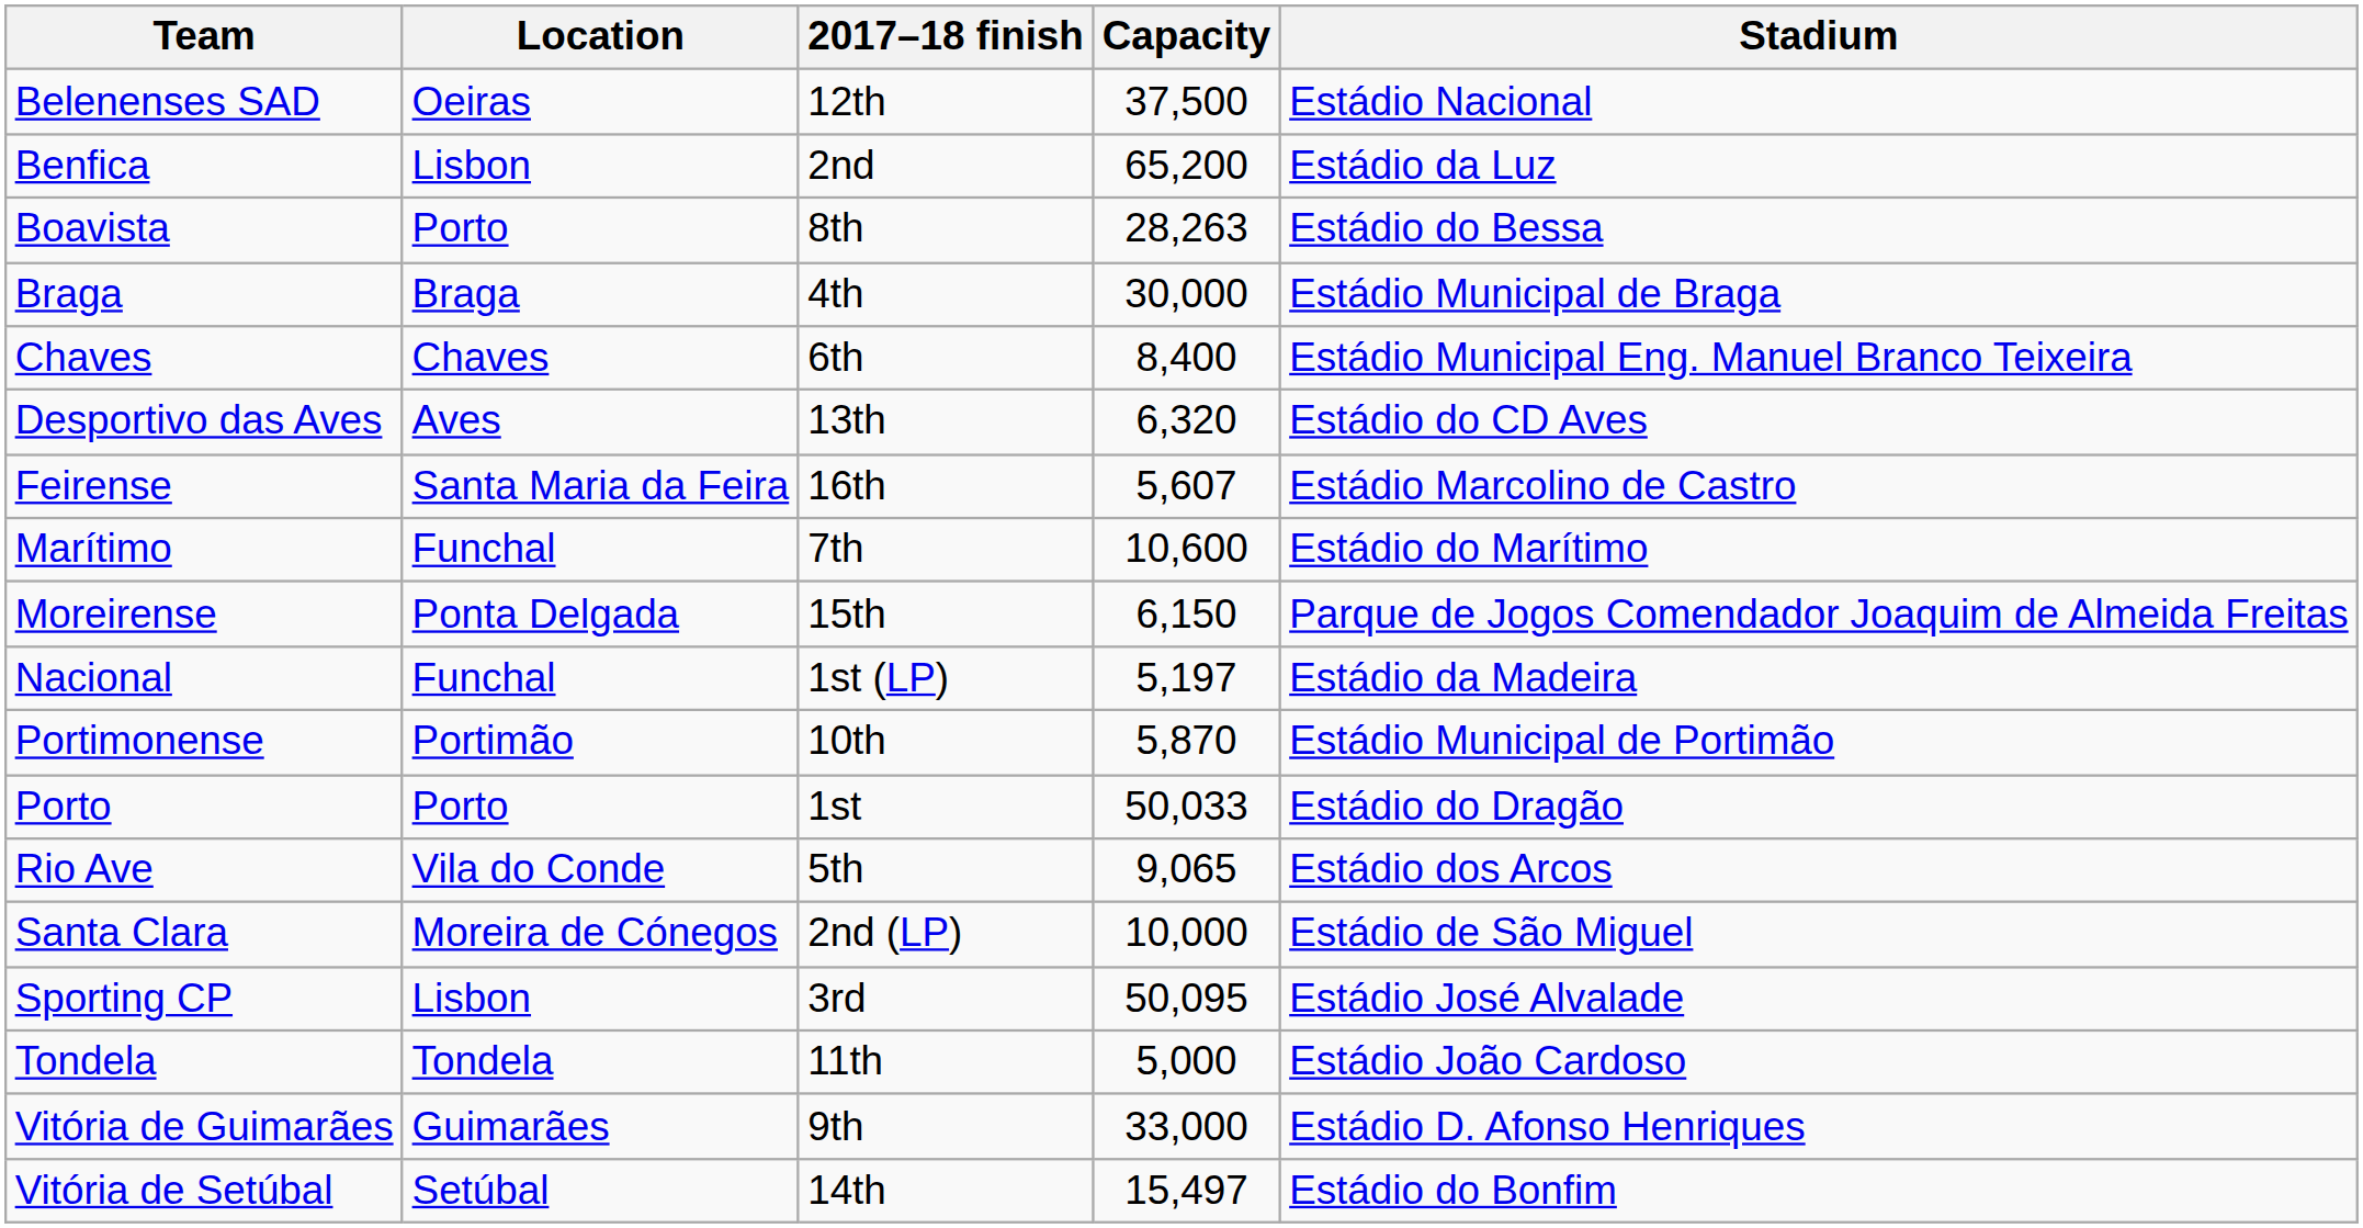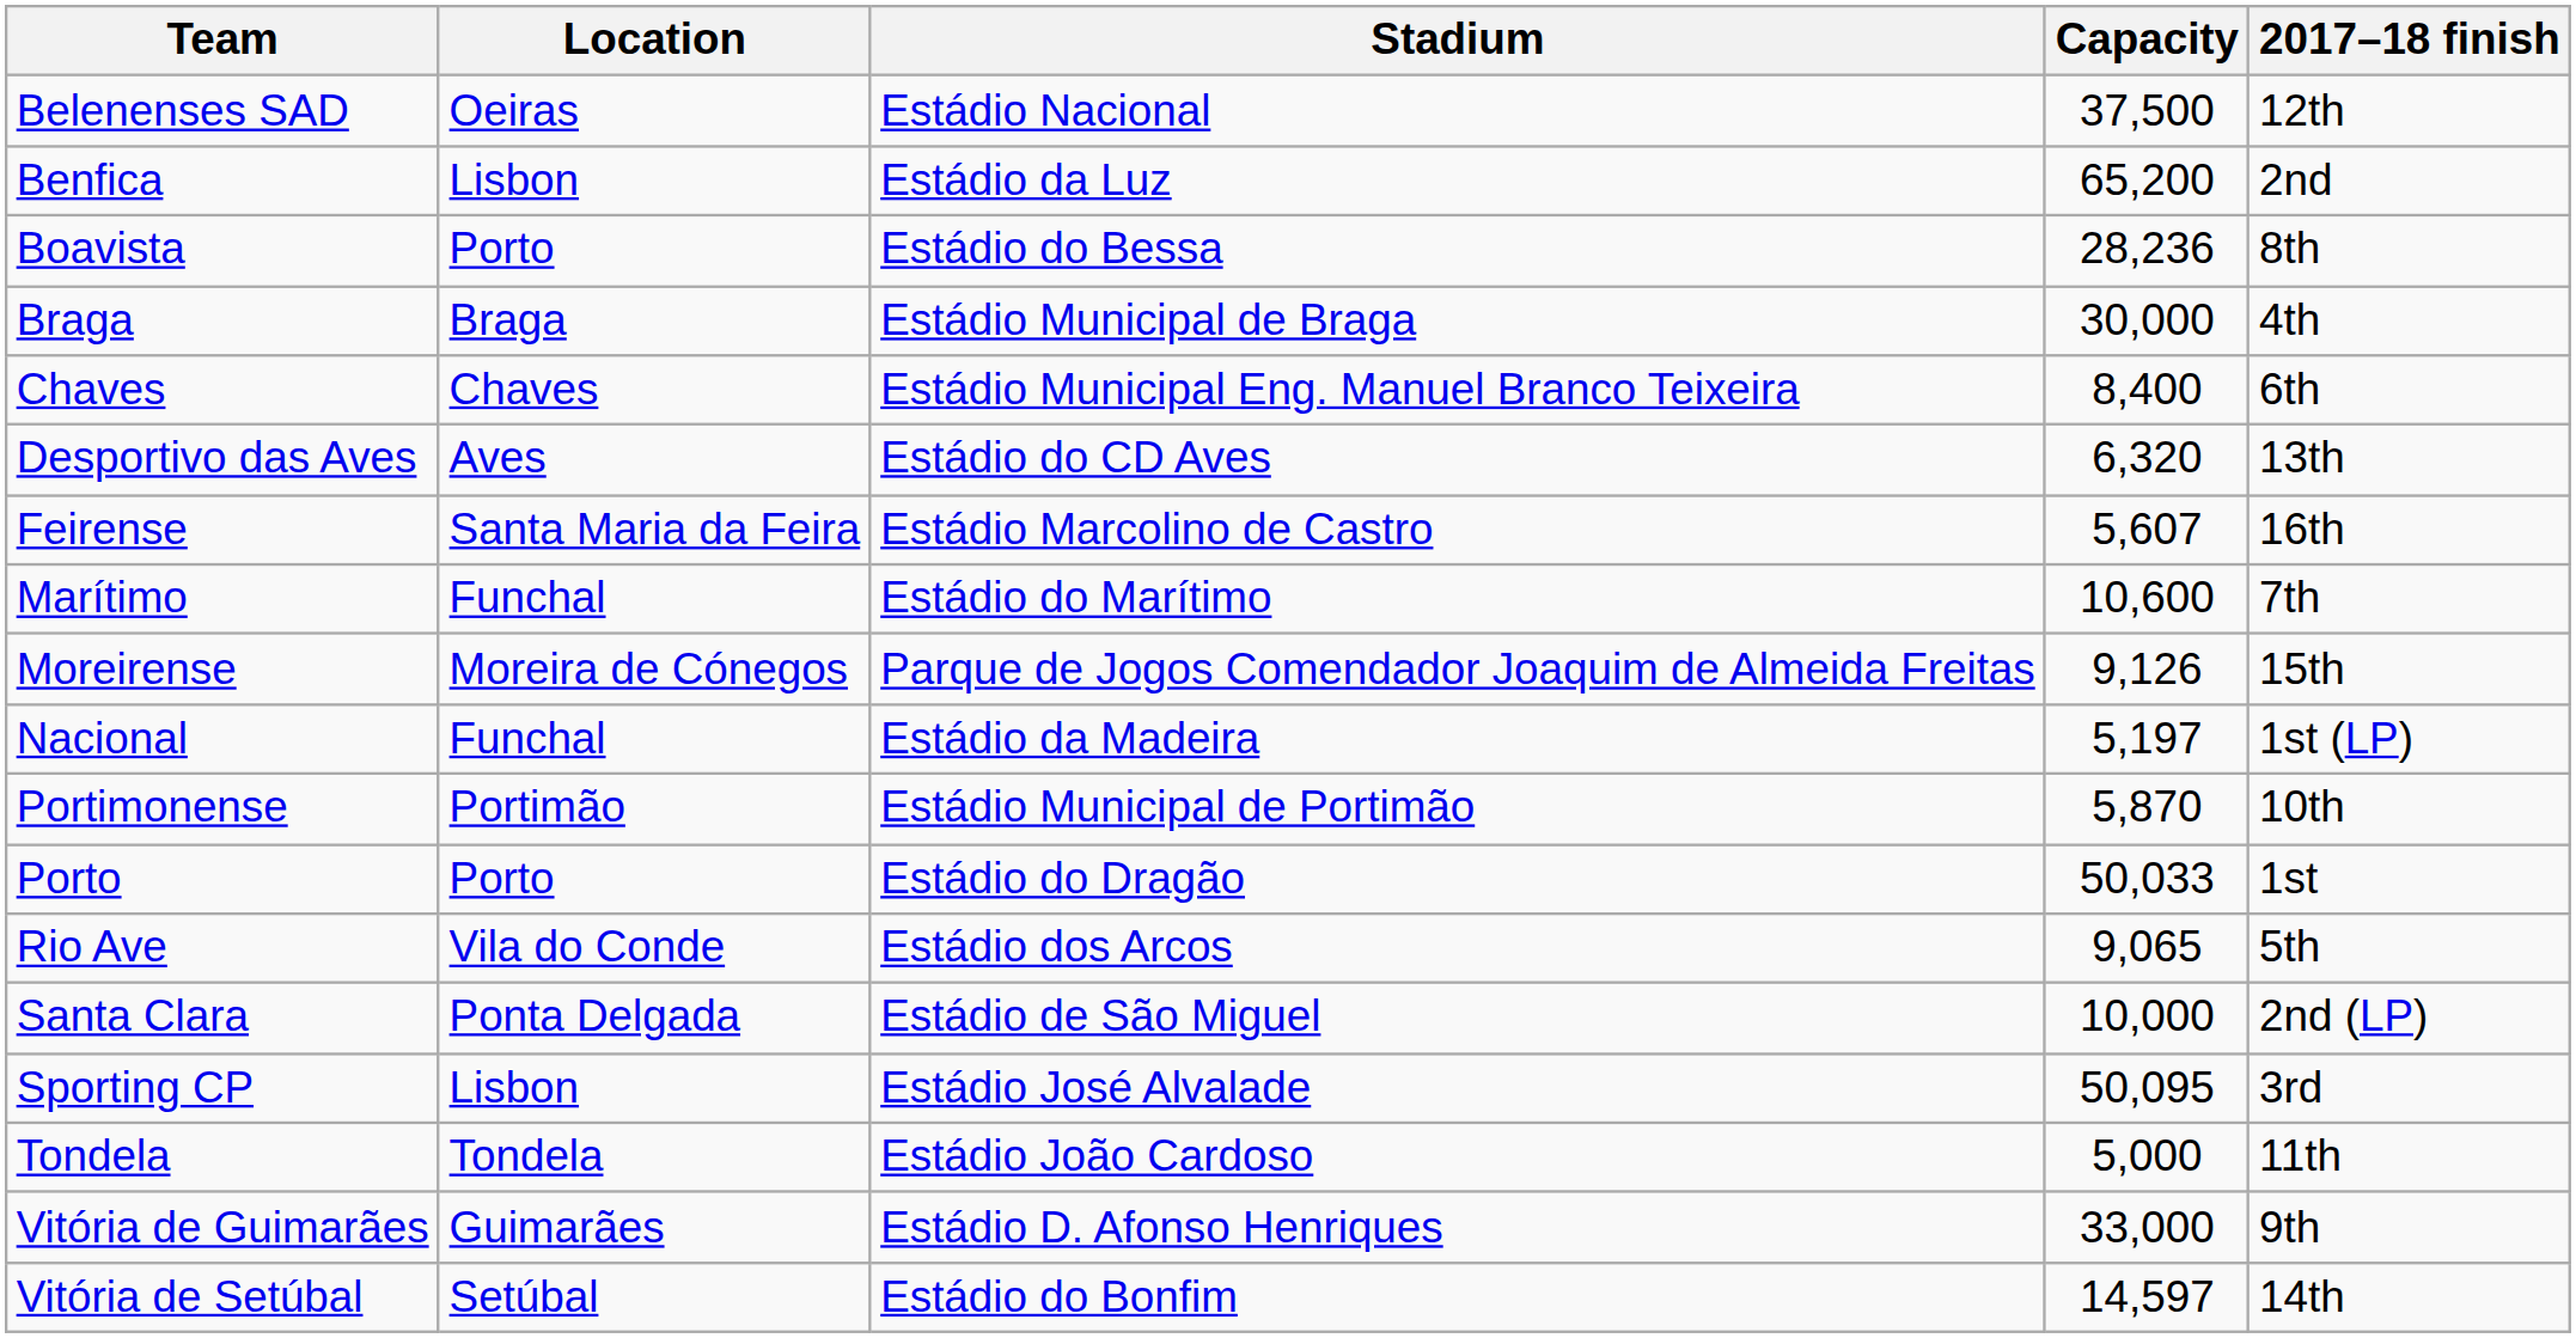columns swapped: Stadium <-> 2017–18 finish
Boavista | Capacity: 28,263 -> 28,236
Moreirense | Location: Ponta Delgada -> Moreira de Cónegos
Moreirense | Capacity: 6,150 -> 9,126
Santa Clara | Location: Moreira de Cónegos -> Ponta Delgada
Vitória de Setúbal | Capacity: 15,497 -> 14,597
